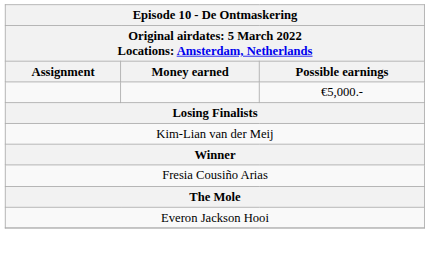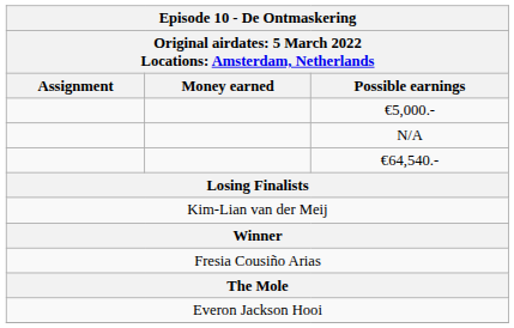+ row: N/A
+ row: €64,540.-
